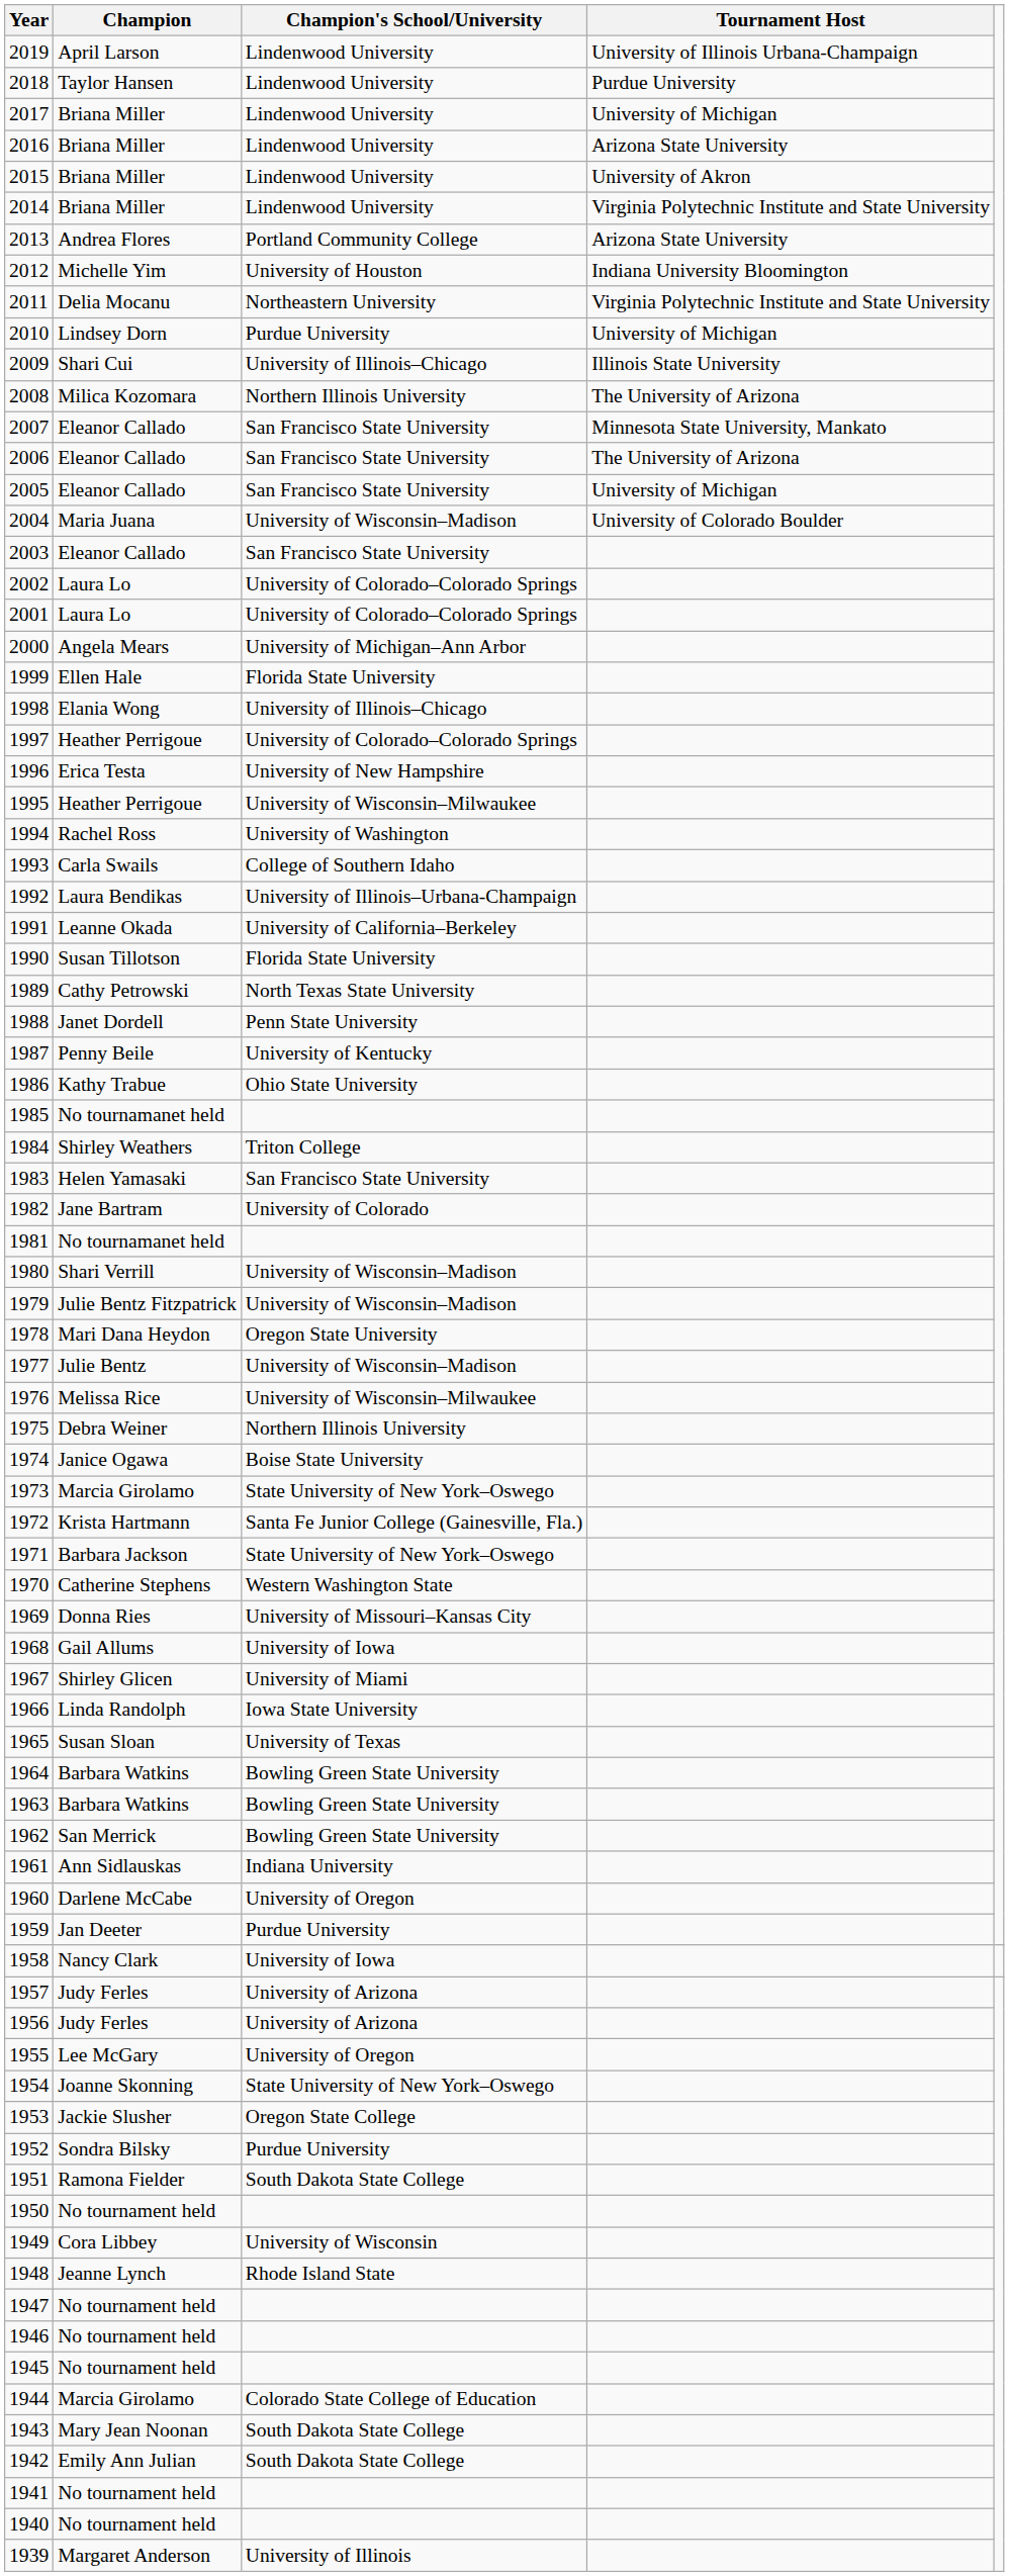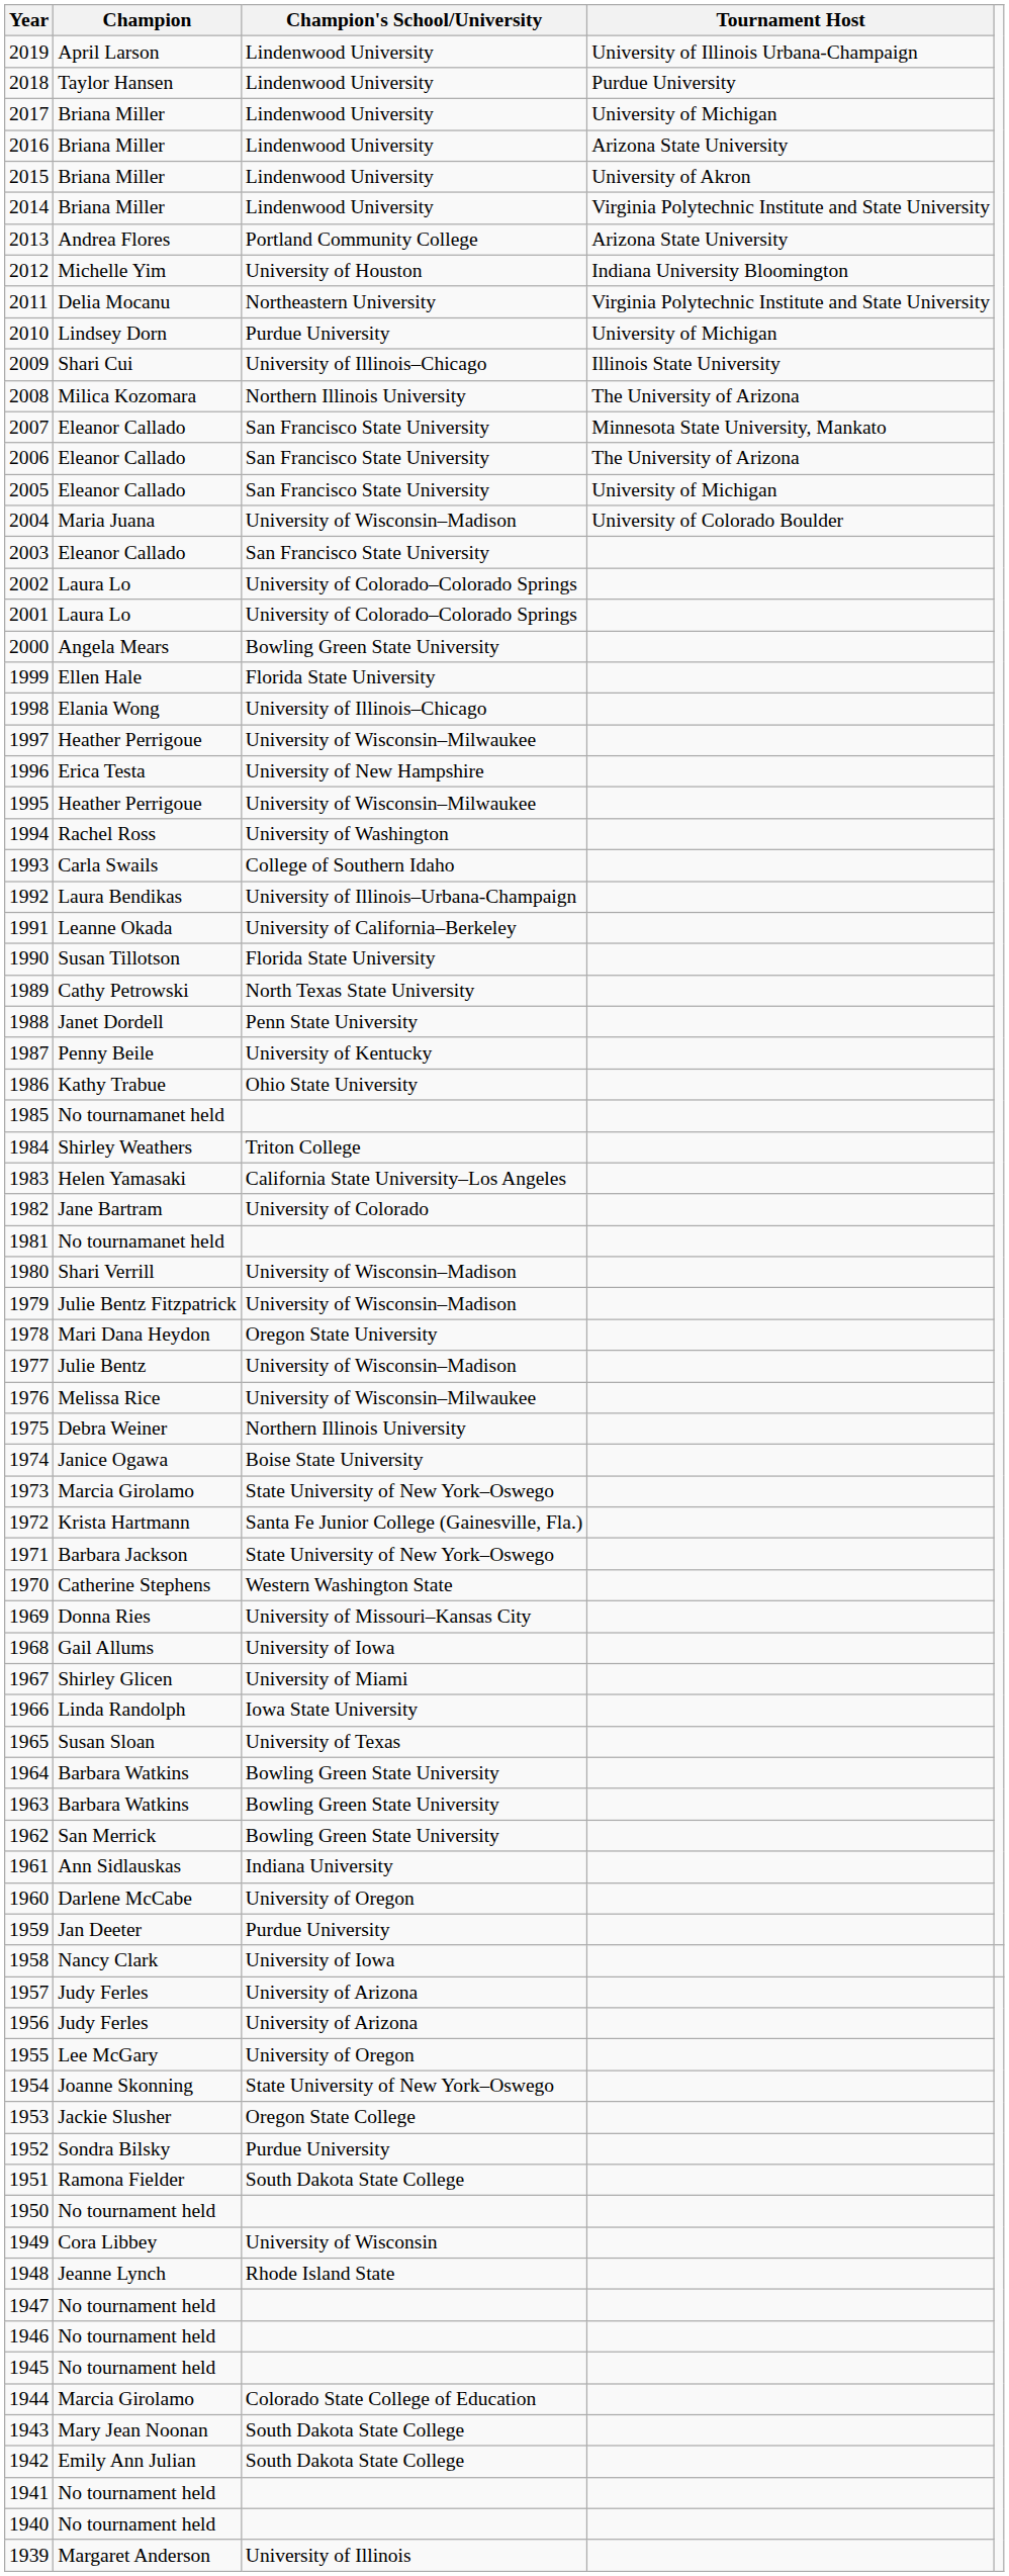2000 | Champion's School/University: University of Michigan–Ann Arbor -> Bowling Green State University
1997 | Champion's School/University: University of Colorado–Colorado Springs -> University of Wisconsin–Milwaukee
1983 | Champion's School/University: San Francisco State University -> California State University–Los Angeles
